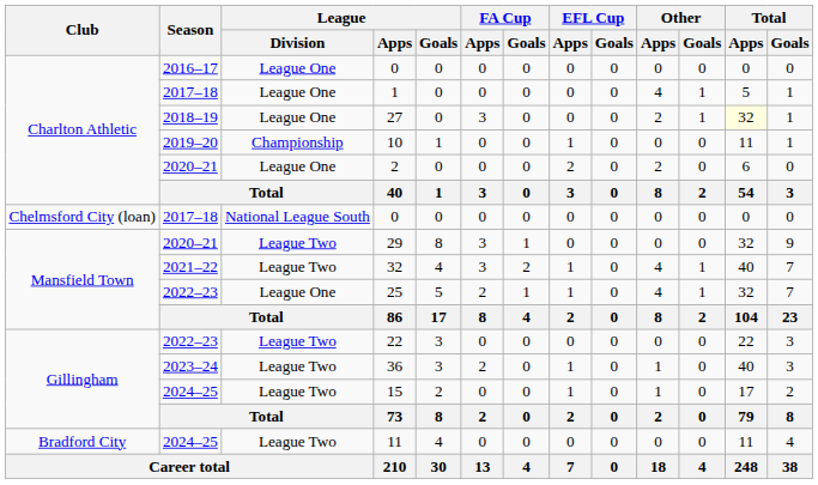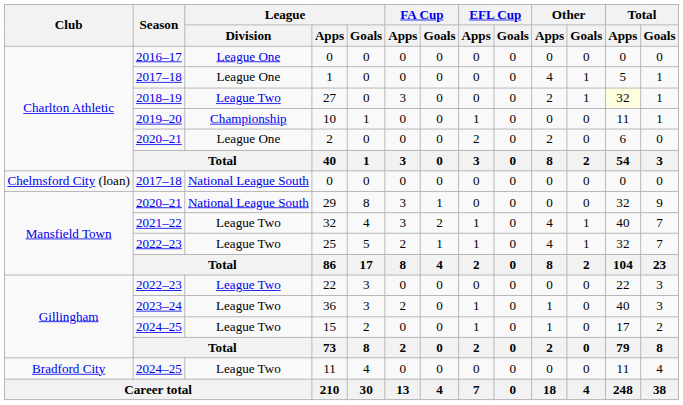27 | League / Division: League One -> League Two
29 | League / Division: League Two -> National League South
25 | League / Division: League One -> League Two
